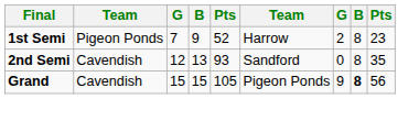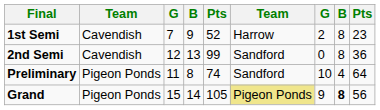1st Semi | column 2: Pigeon Ponds -> Cavendish
2nd Semi | column 5: 93 -> 99
2nd Semi | column 9: 35 -> 36
+ row: Preliminary | Pigeon Ponds | 11 | 8 | 74 | Sandford | 10 | 4 | 64
Grand | column 2: Cavendish -> Pigeon Ponds
Grand | column 4: 15 -> 14
Grand | column 6: no background -> khaki background
